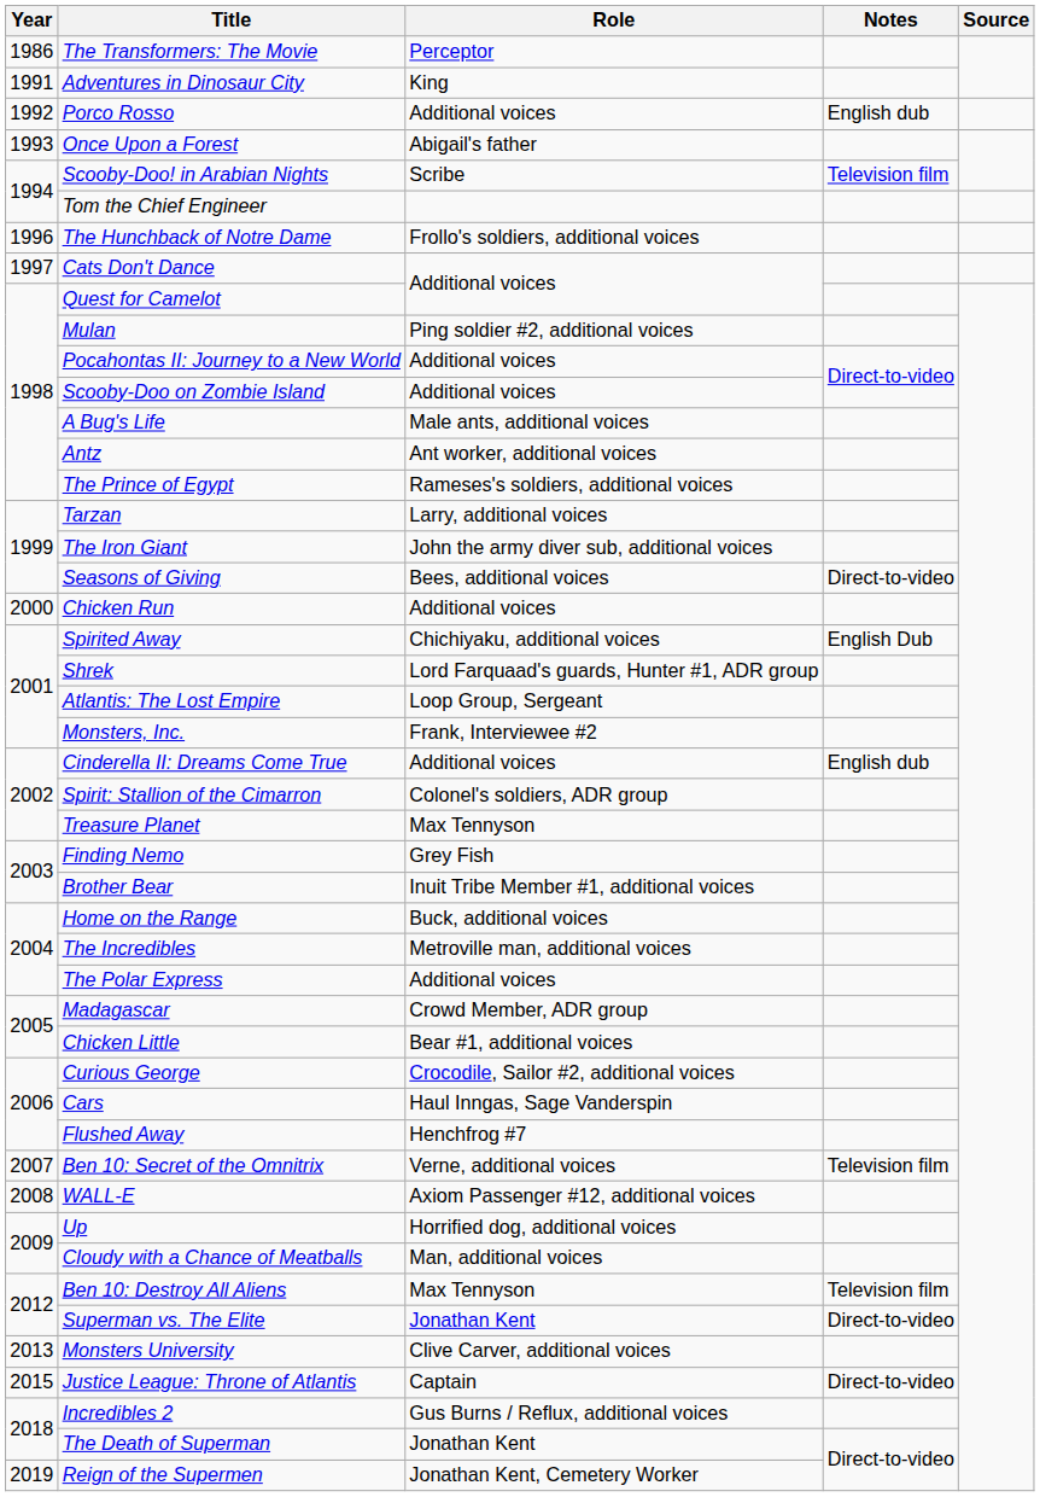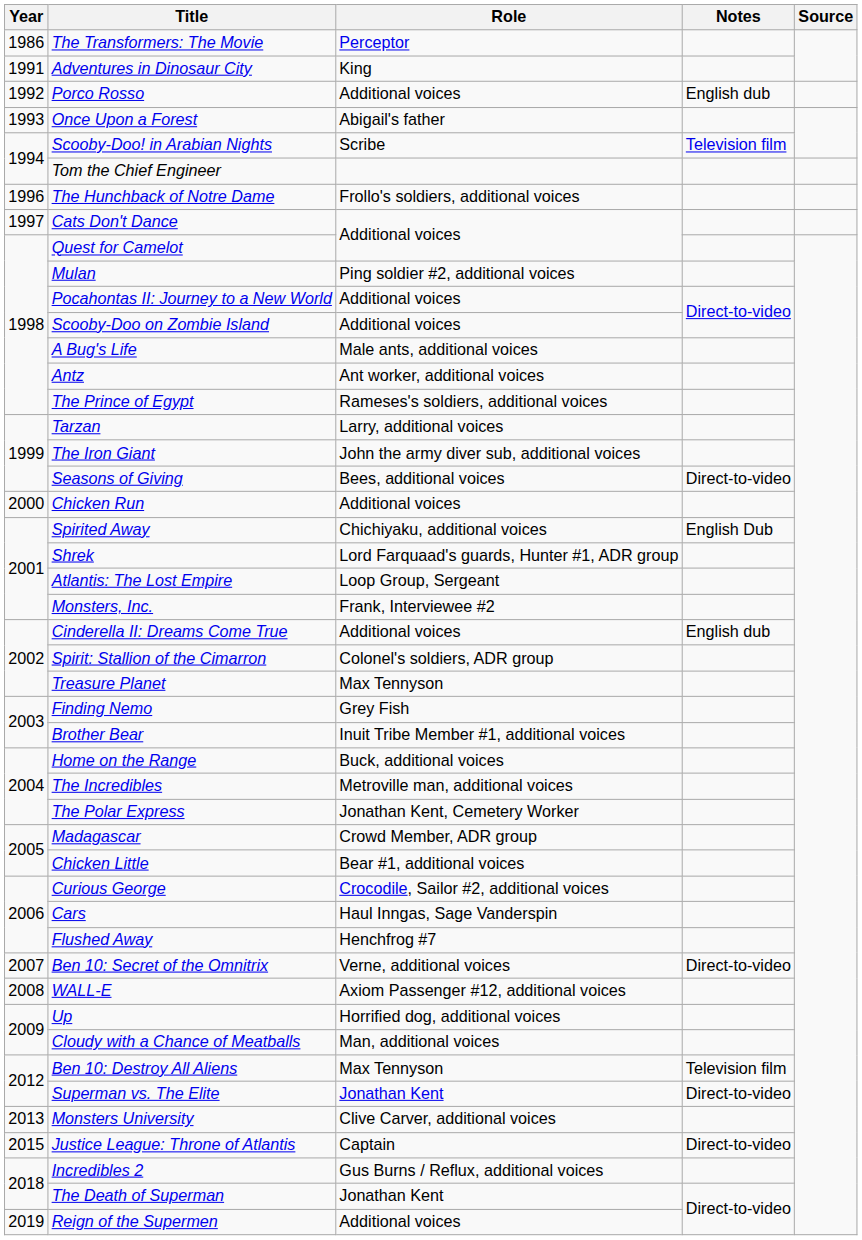The Polar Express | Role: Additional voices -> Jonathan Kent, Cemetery Worker
Ben 10: Secret of the Omnitrix | Notes: Television film -> Direct-to-video
Reign of the Supermen | Role: Jonathan Kent, Cemetery Worker -> Additional voices
